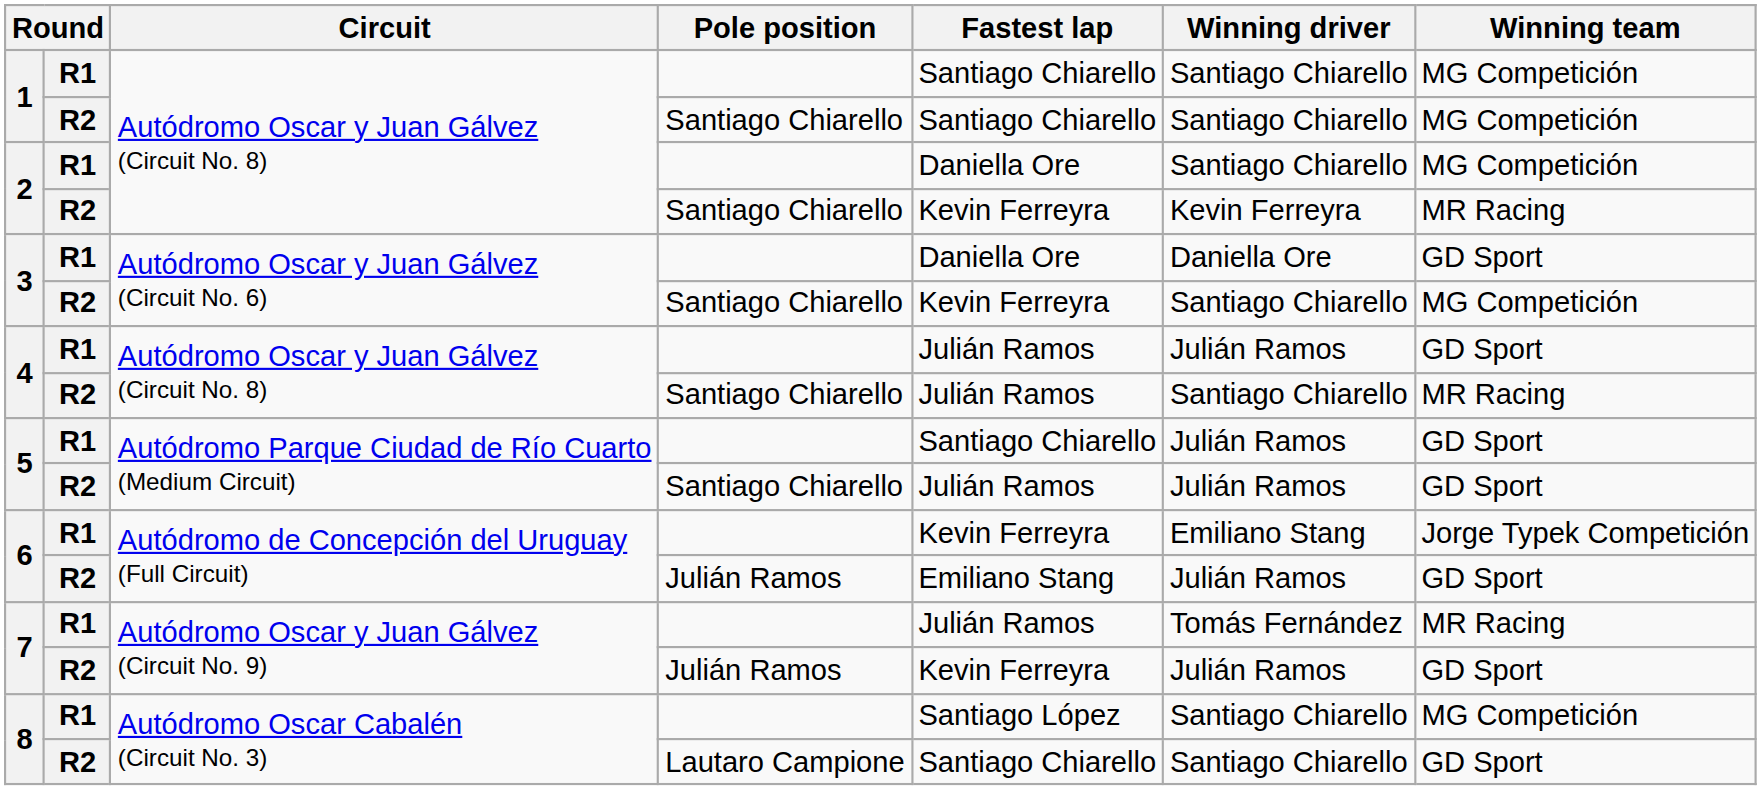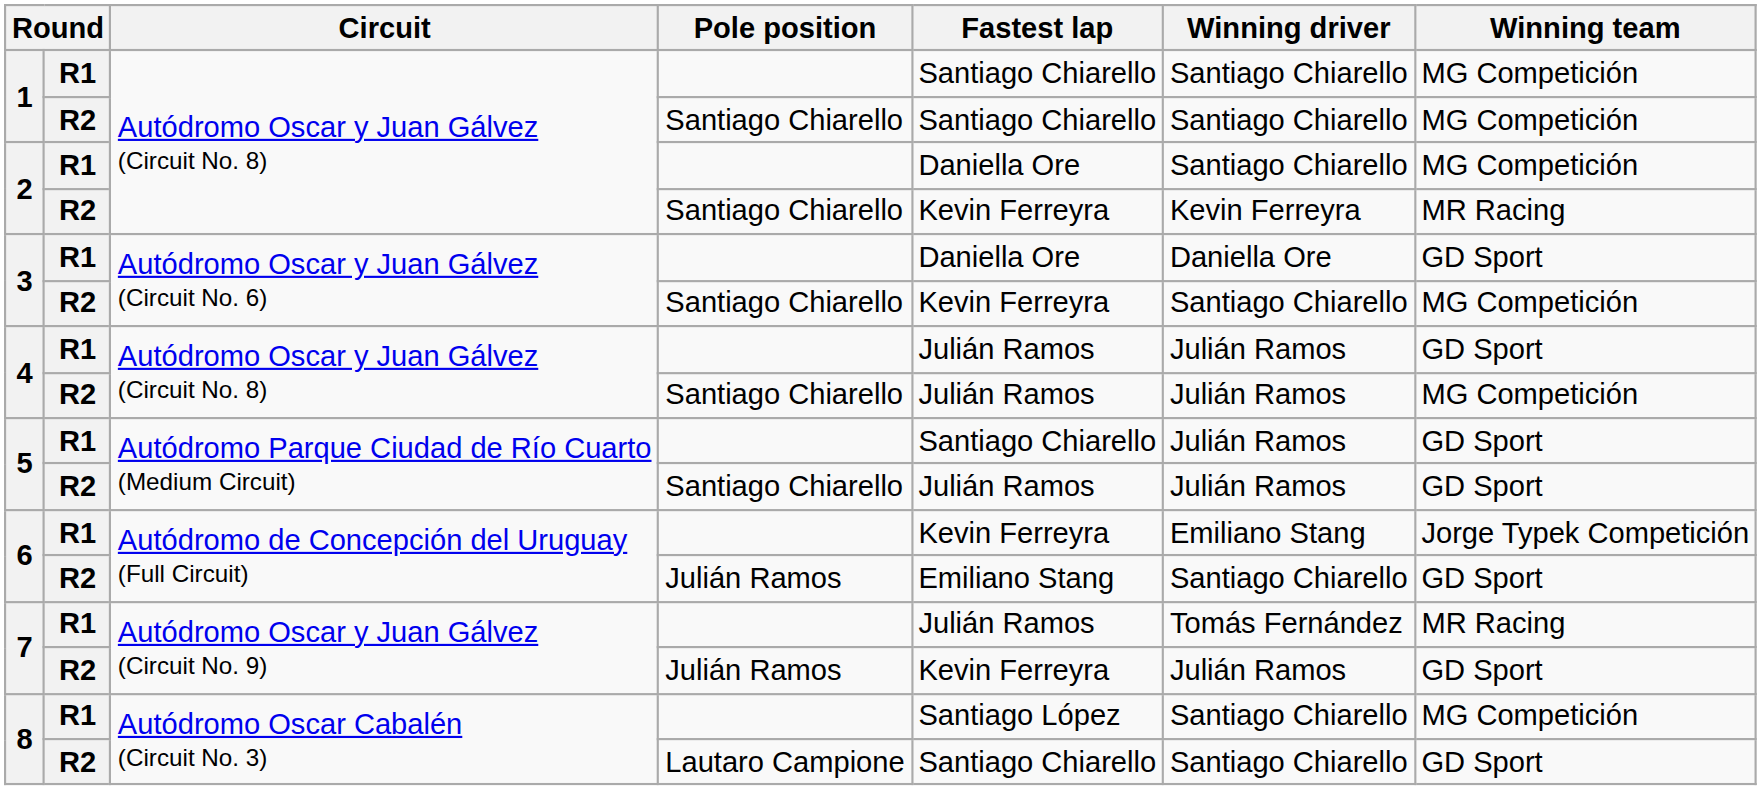4 / Santiago Chiarello | Winning driver: Santiago Chiarello -> Julián Ramos
4 / Santiago Chiarello | Winning team: MR Racing -> MG Competición
6 / Julián Ramos | Winning driver: Julián Ramos -> Santiago Chiarello
